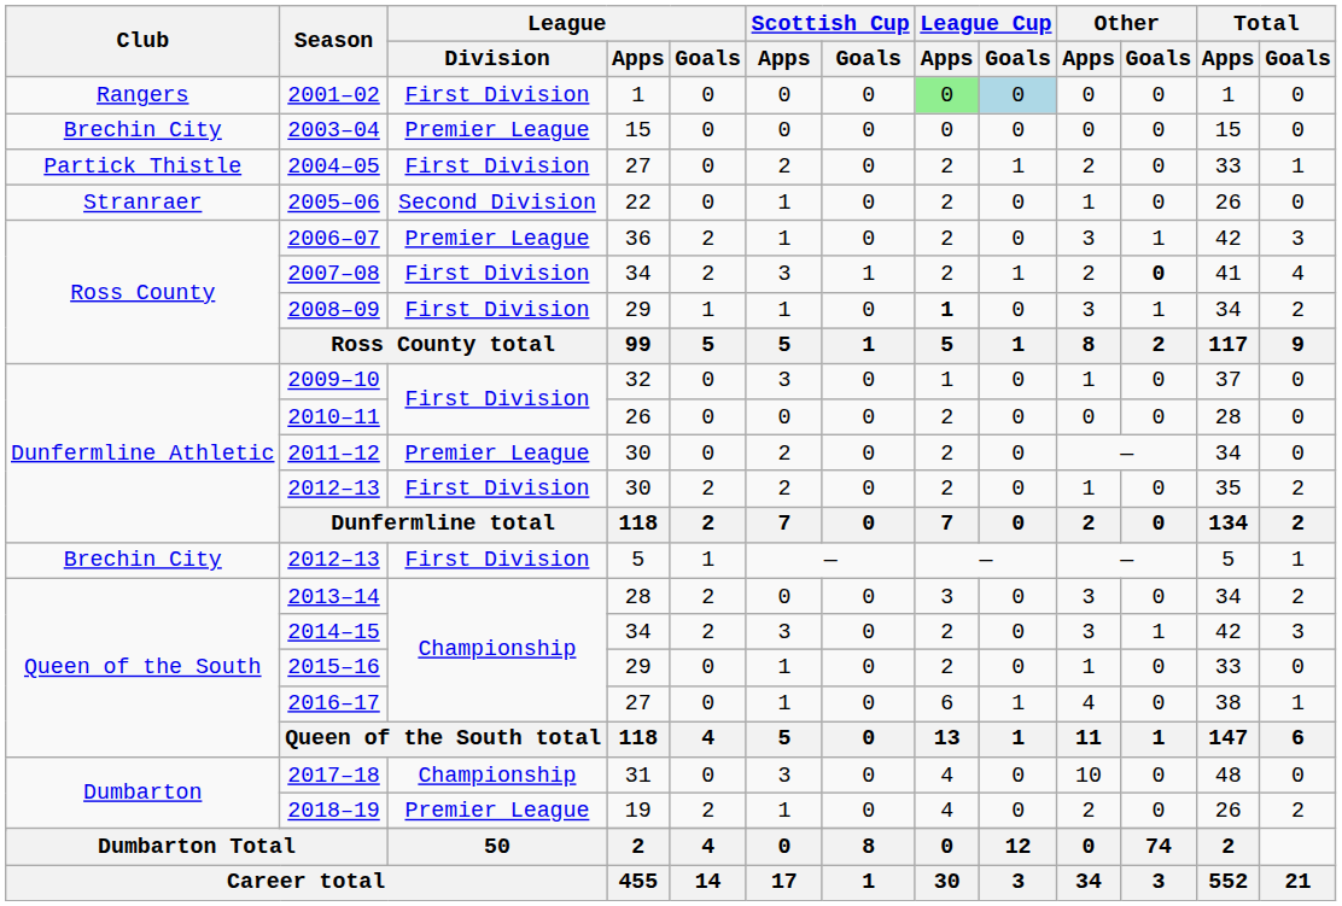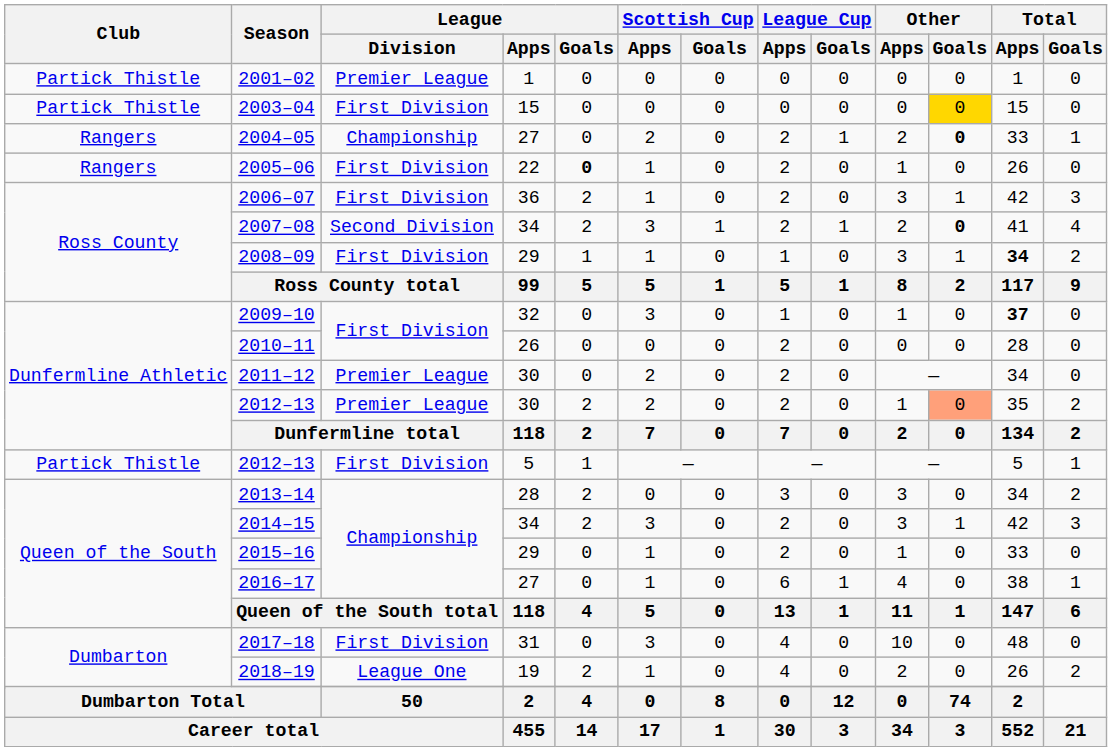2001–02 | Club: Rangers -> Partick Thistle
2001–02 | League / Division: First Division -> Premier League
2001–02 | League Cup / Apps: lightgreen background -> no background
2001–02 | League Cup / Goals: lightblue background -> no background
2003–04 | Club: Brechin City -> Partick Thistle
2003–04 | League / Division: Premier League -> First Division
2003–04 | Other / Goals: no background -> gold background
2004–05 | Club: Partick Thistle -> Rangers
2004–05 | League / Division: First Division -> Championship
2004–05 | Other / Goals: normal -> bold
2005–06 | Club: Stranraer -> Rangers
2005–06 | League / Division: Second Division -> First Division
2005–06 | League / Goals: normal -> bold
2006–07 | League / Division: Premier League -> First Division
2007–08 | League / Division: First Division -> Second Division
2008–09 | League Cup / Apps: bold -> normal
2008–09 | Total / Apps: normal -> bold
2009–10 | Total / Apps: normal -> bold
2012–13 / 30 | League / Division: First Division -> Premier League
2012–13 / 30 | Other / Goals: no background -> lightsalmon background
2012–13 / 5 | Club: Brechin City -> Partick Thistle
2017–18 | League / Division: Championship -> First Division
2018–19 | League / Division: Premier League -> League One
